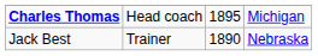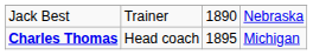rows swapped: Charles Thomas <-> Jack Best
